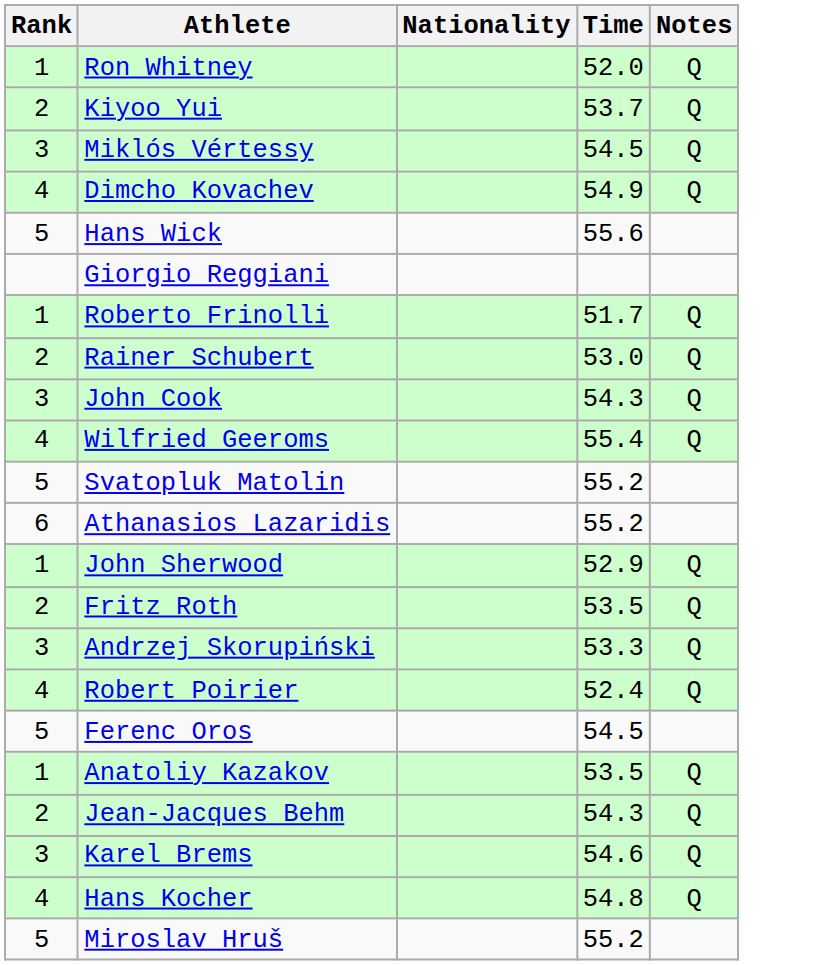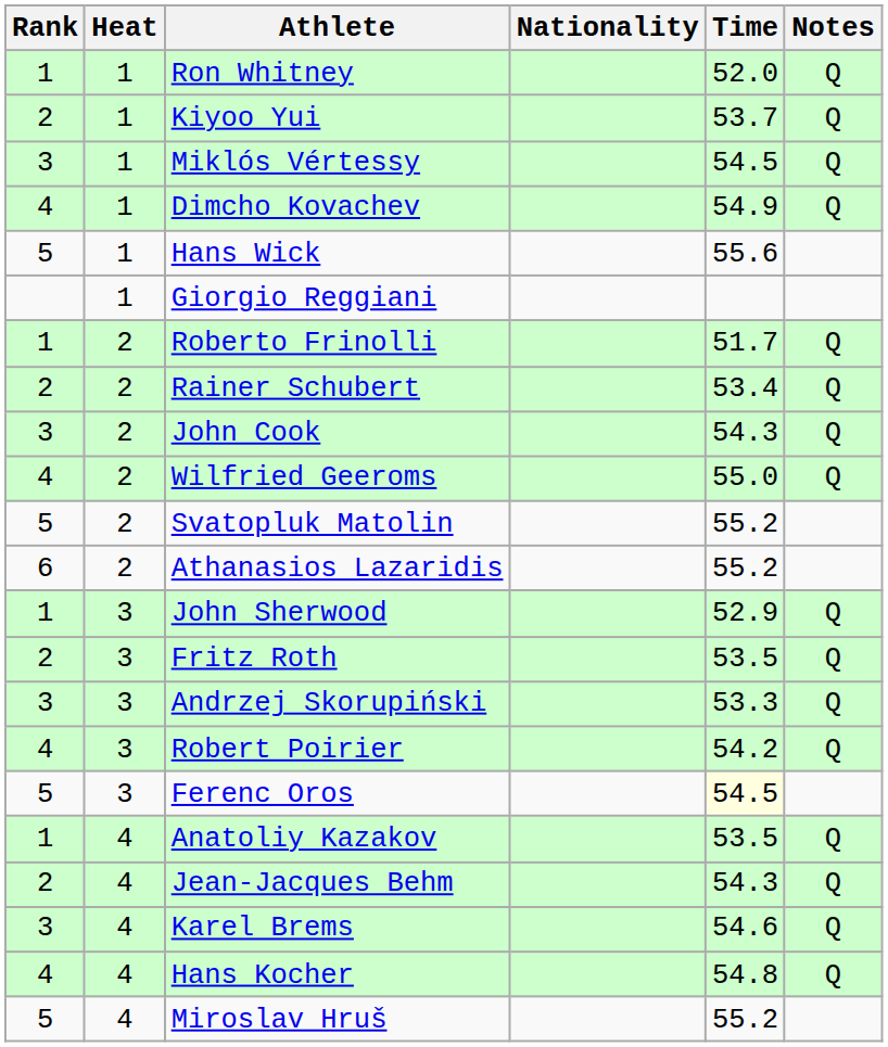+ column: Heat | 1 | 1 | 1 | 1 | 1 | 1 | 2 | 2 | 2 | 2 | 2 | 2 | 3 | 3 | 3 | 3 | 3 | 4 | 4 | 4 | 4 | 4
Rainer Schubert | Time: 53.0 -> 53.4
Wilfried Geeroms | Time: 55.4 -> 55.0
Robert Poirier | Time: 52.4 -> 54.2
Ferenc Oros | Time: no background -> lightyellow background
